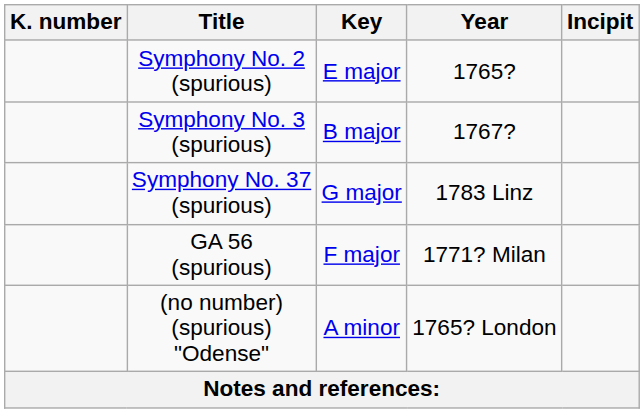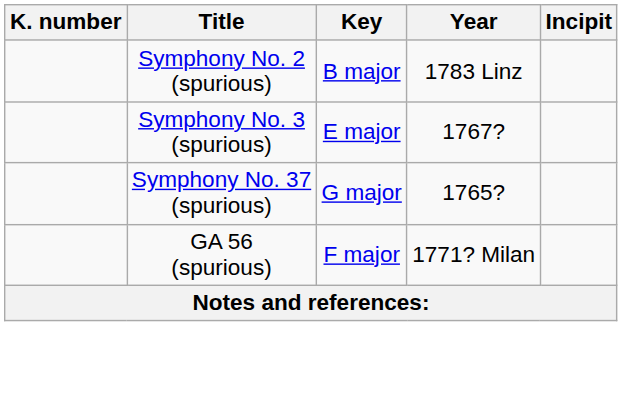Symphony No. 2 (spurious) | Key: E major -> B major
Symphony No. 2 (spurious) | Year: 1765? -> 1783 Linz
Symphony No. 3 (spurious) | Key: B major -> E major
Symphony No. 37 (spurious) | Year: 1783 Linz -> 1765?
- row: (no number) (spurious) "Odense" | A minor | 1765? London
